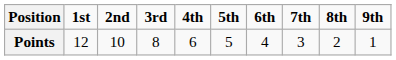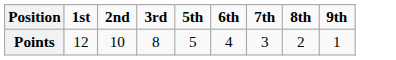- column: 4th | 6
